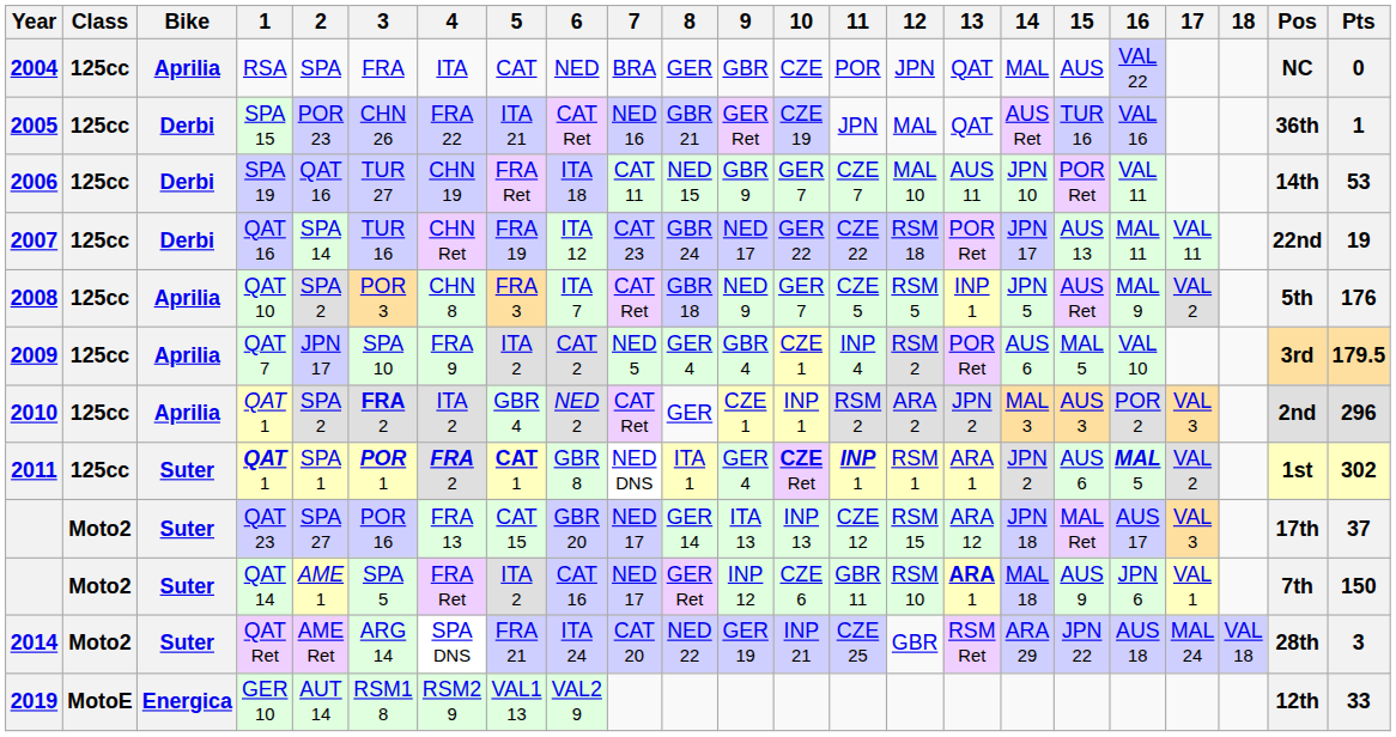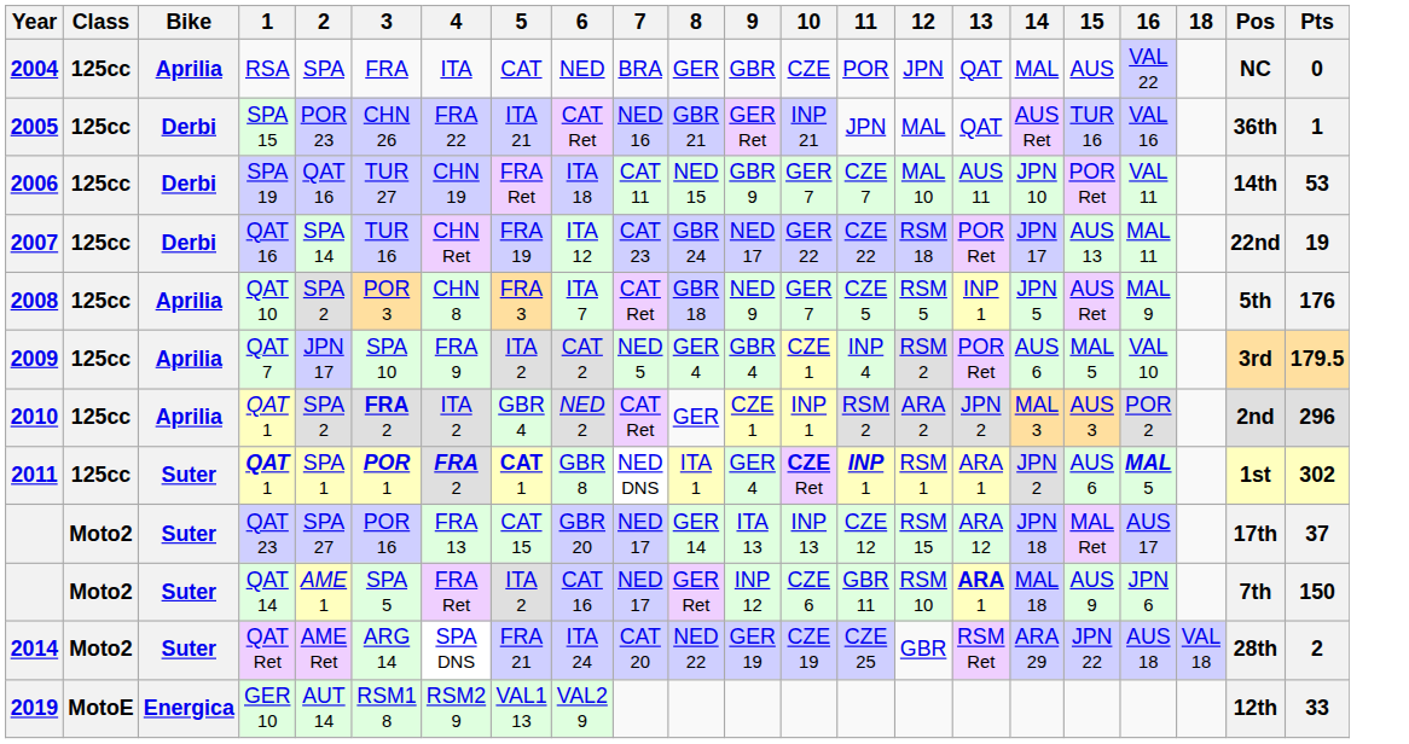- column: 17 | VAL 11 | VAL 2 | VAL 3 | VAL 2 | VAL 3 | VAL 1 | MAL 24
SPA 15 | 10: CZE 19 -> INP 21
QAT Ret | 10: INP 21 -> CZE 19
QAT Ret | Pts: 3 -> 2
